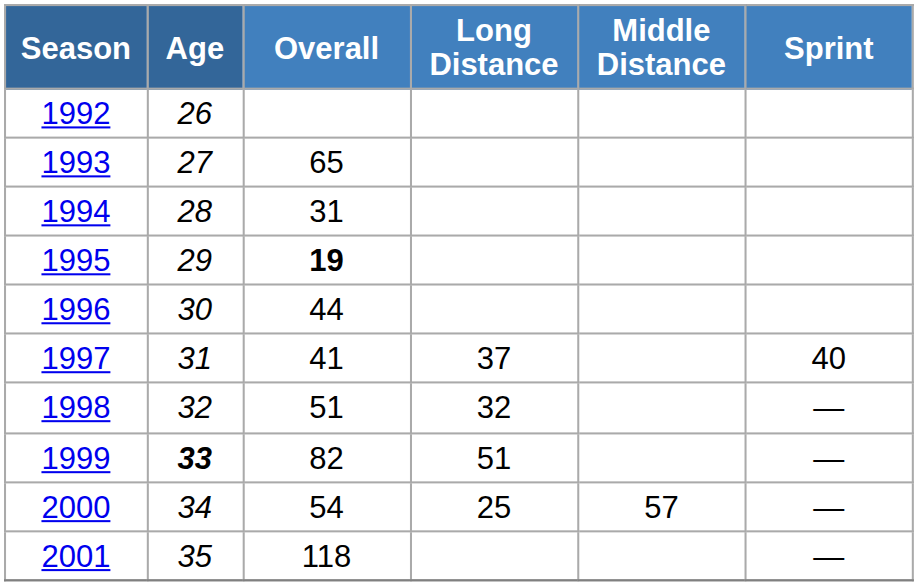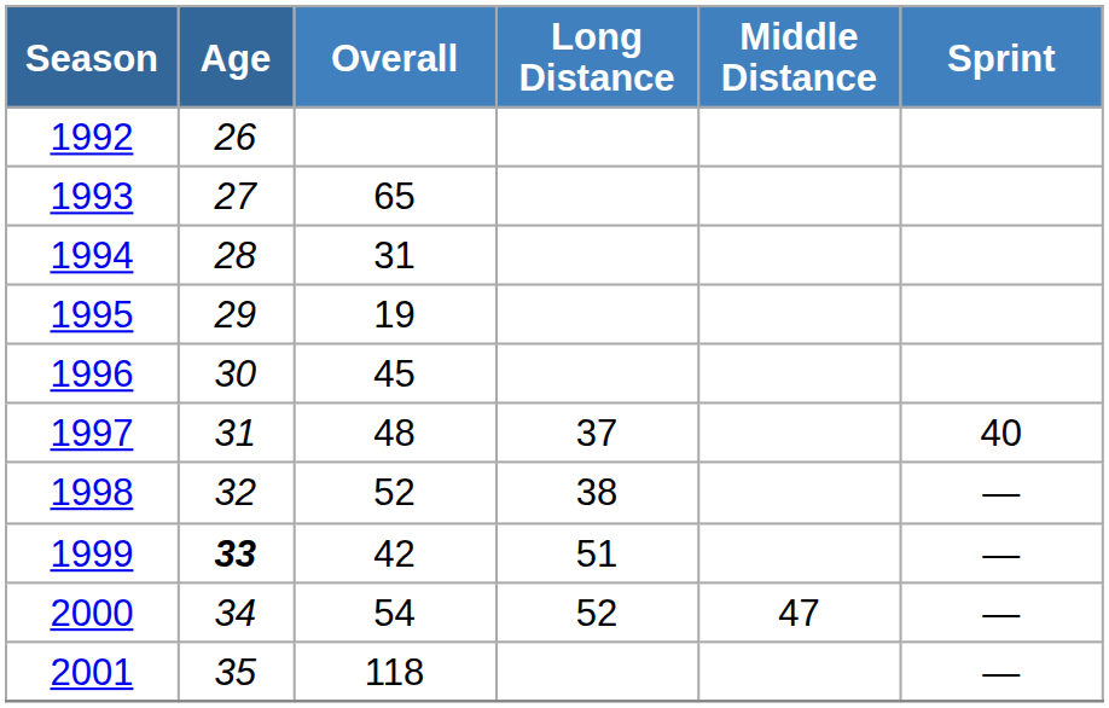1995 | Overall: bold -> normal
1996 | Overall: 44 -> 45
1997 | Overall: 41 -> 48
1998 | Overall: 51 -> 52
1998 | Long Distance: 32 -> 38
1999 | Overall: 82 -> 42
2000 | Long Distance: 25 -> 52
2000 | Middle Distance: 57 -> 47
